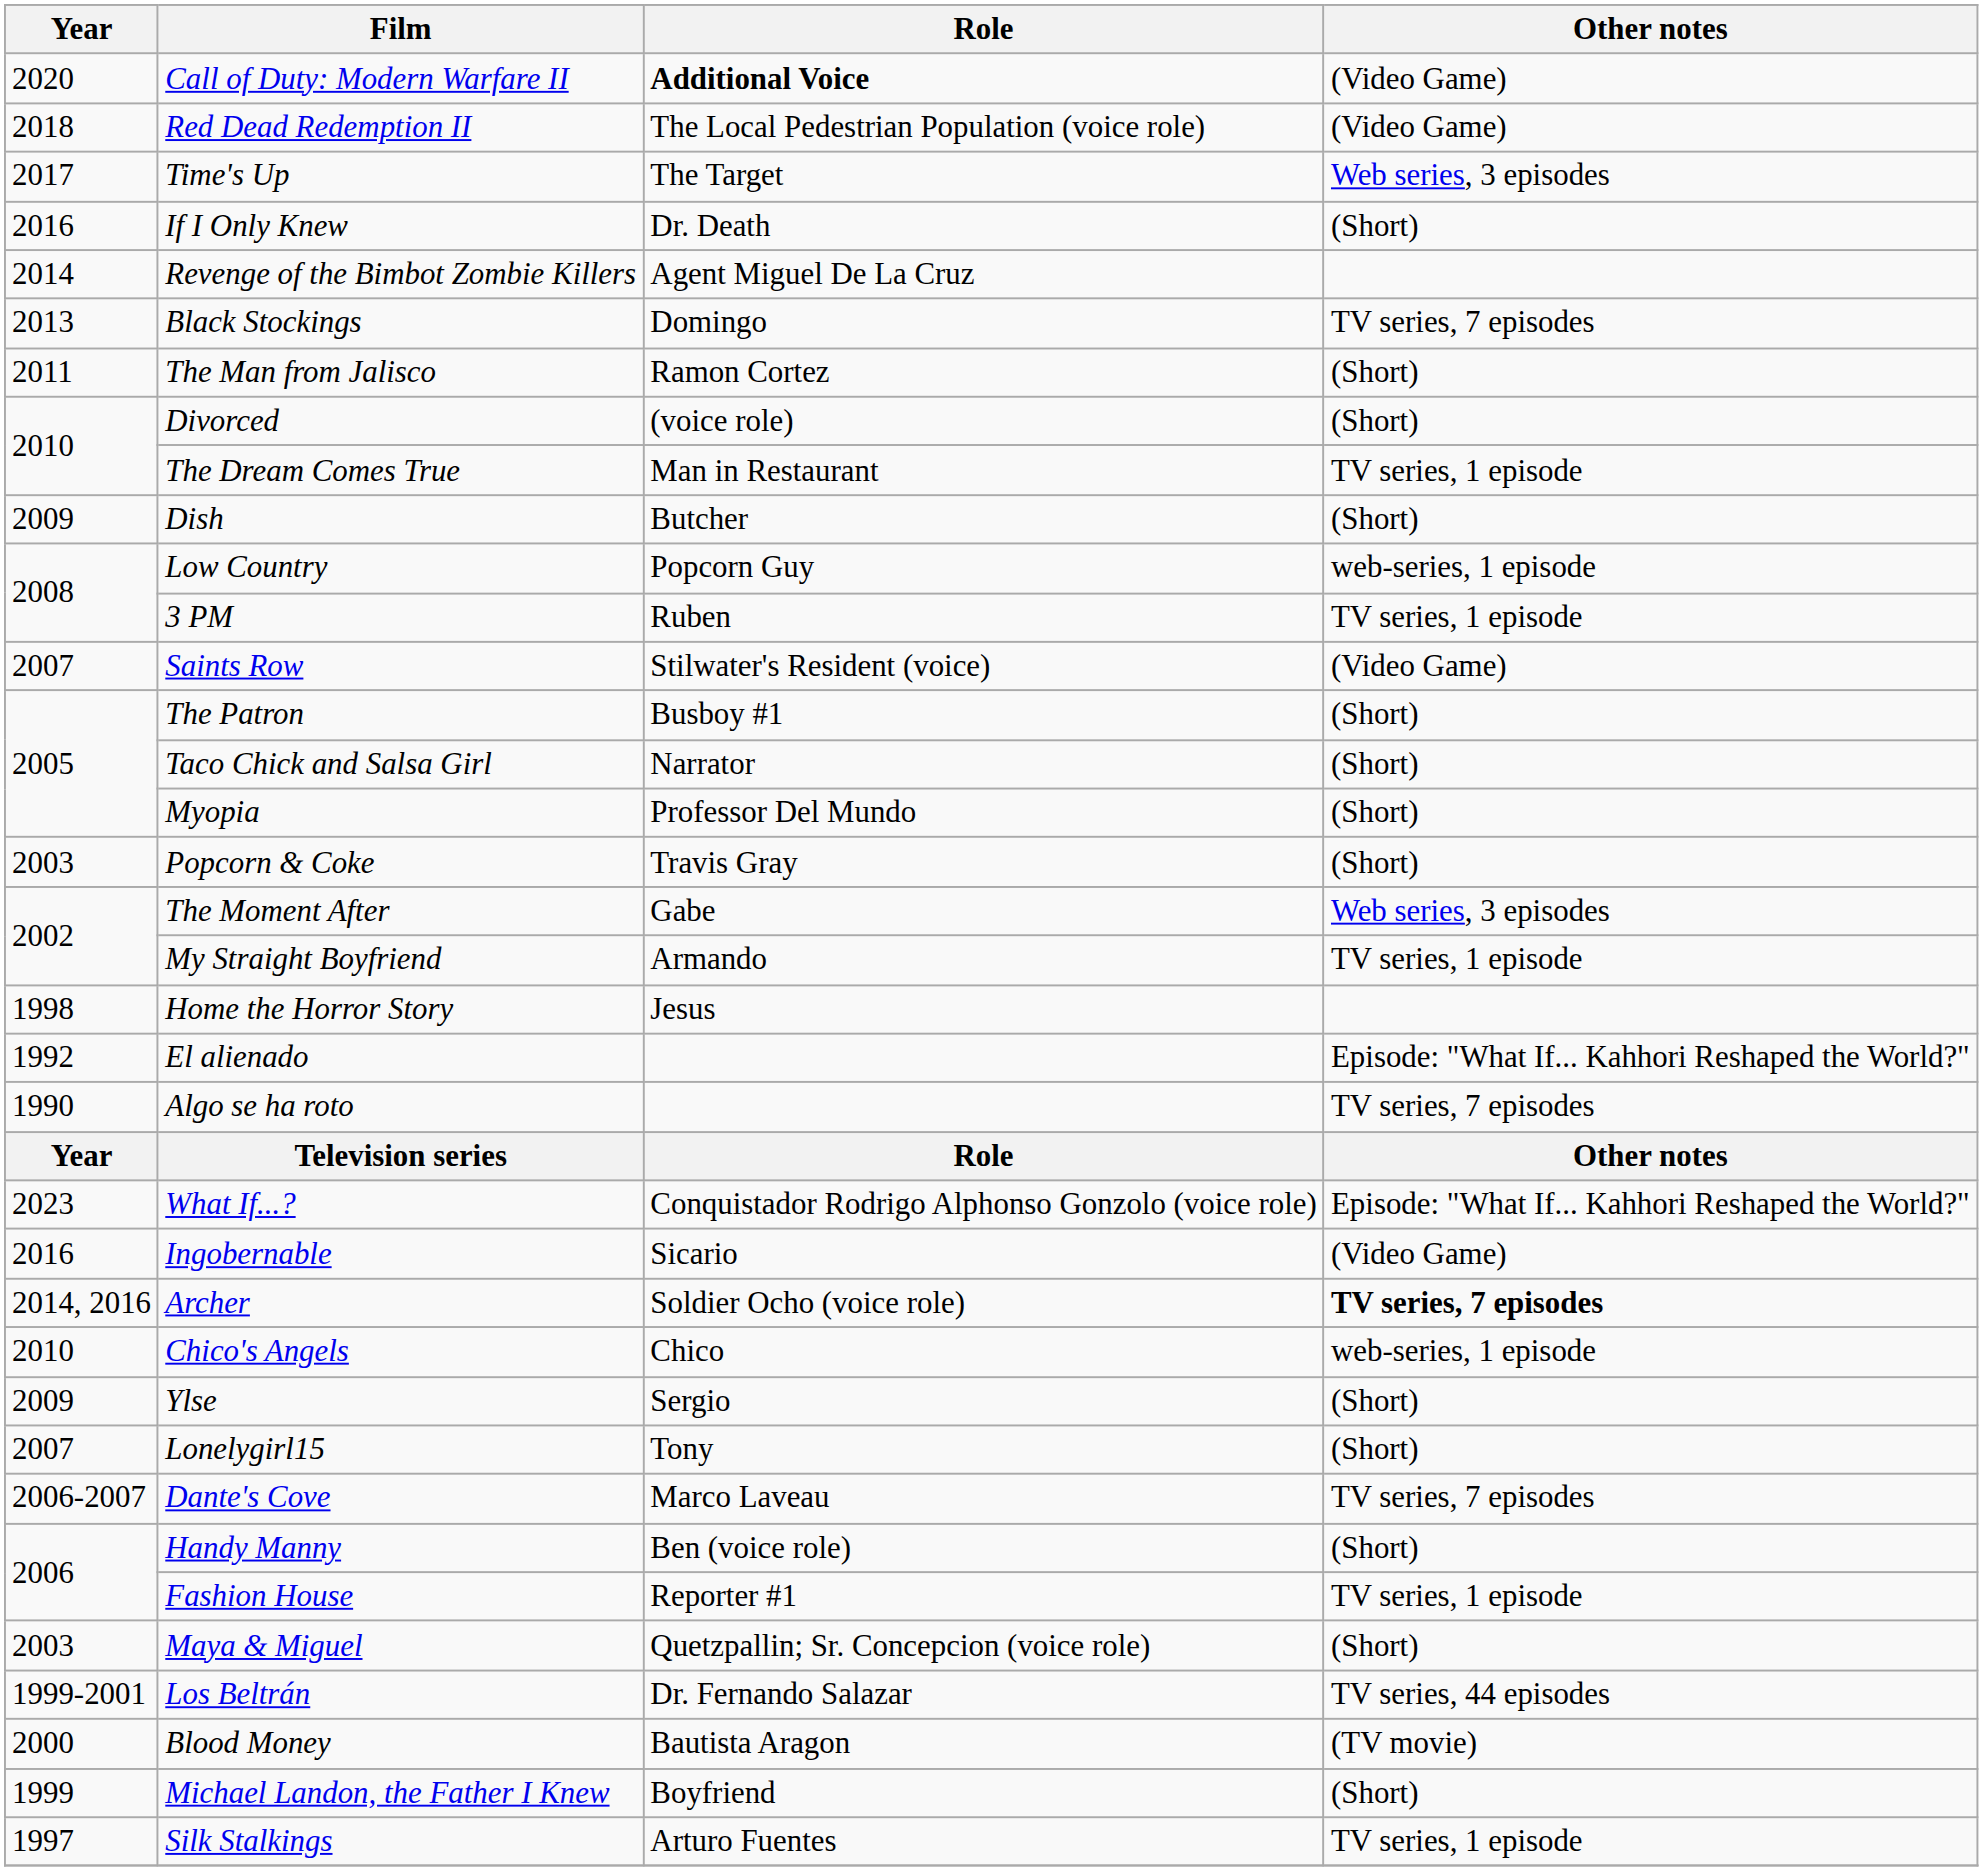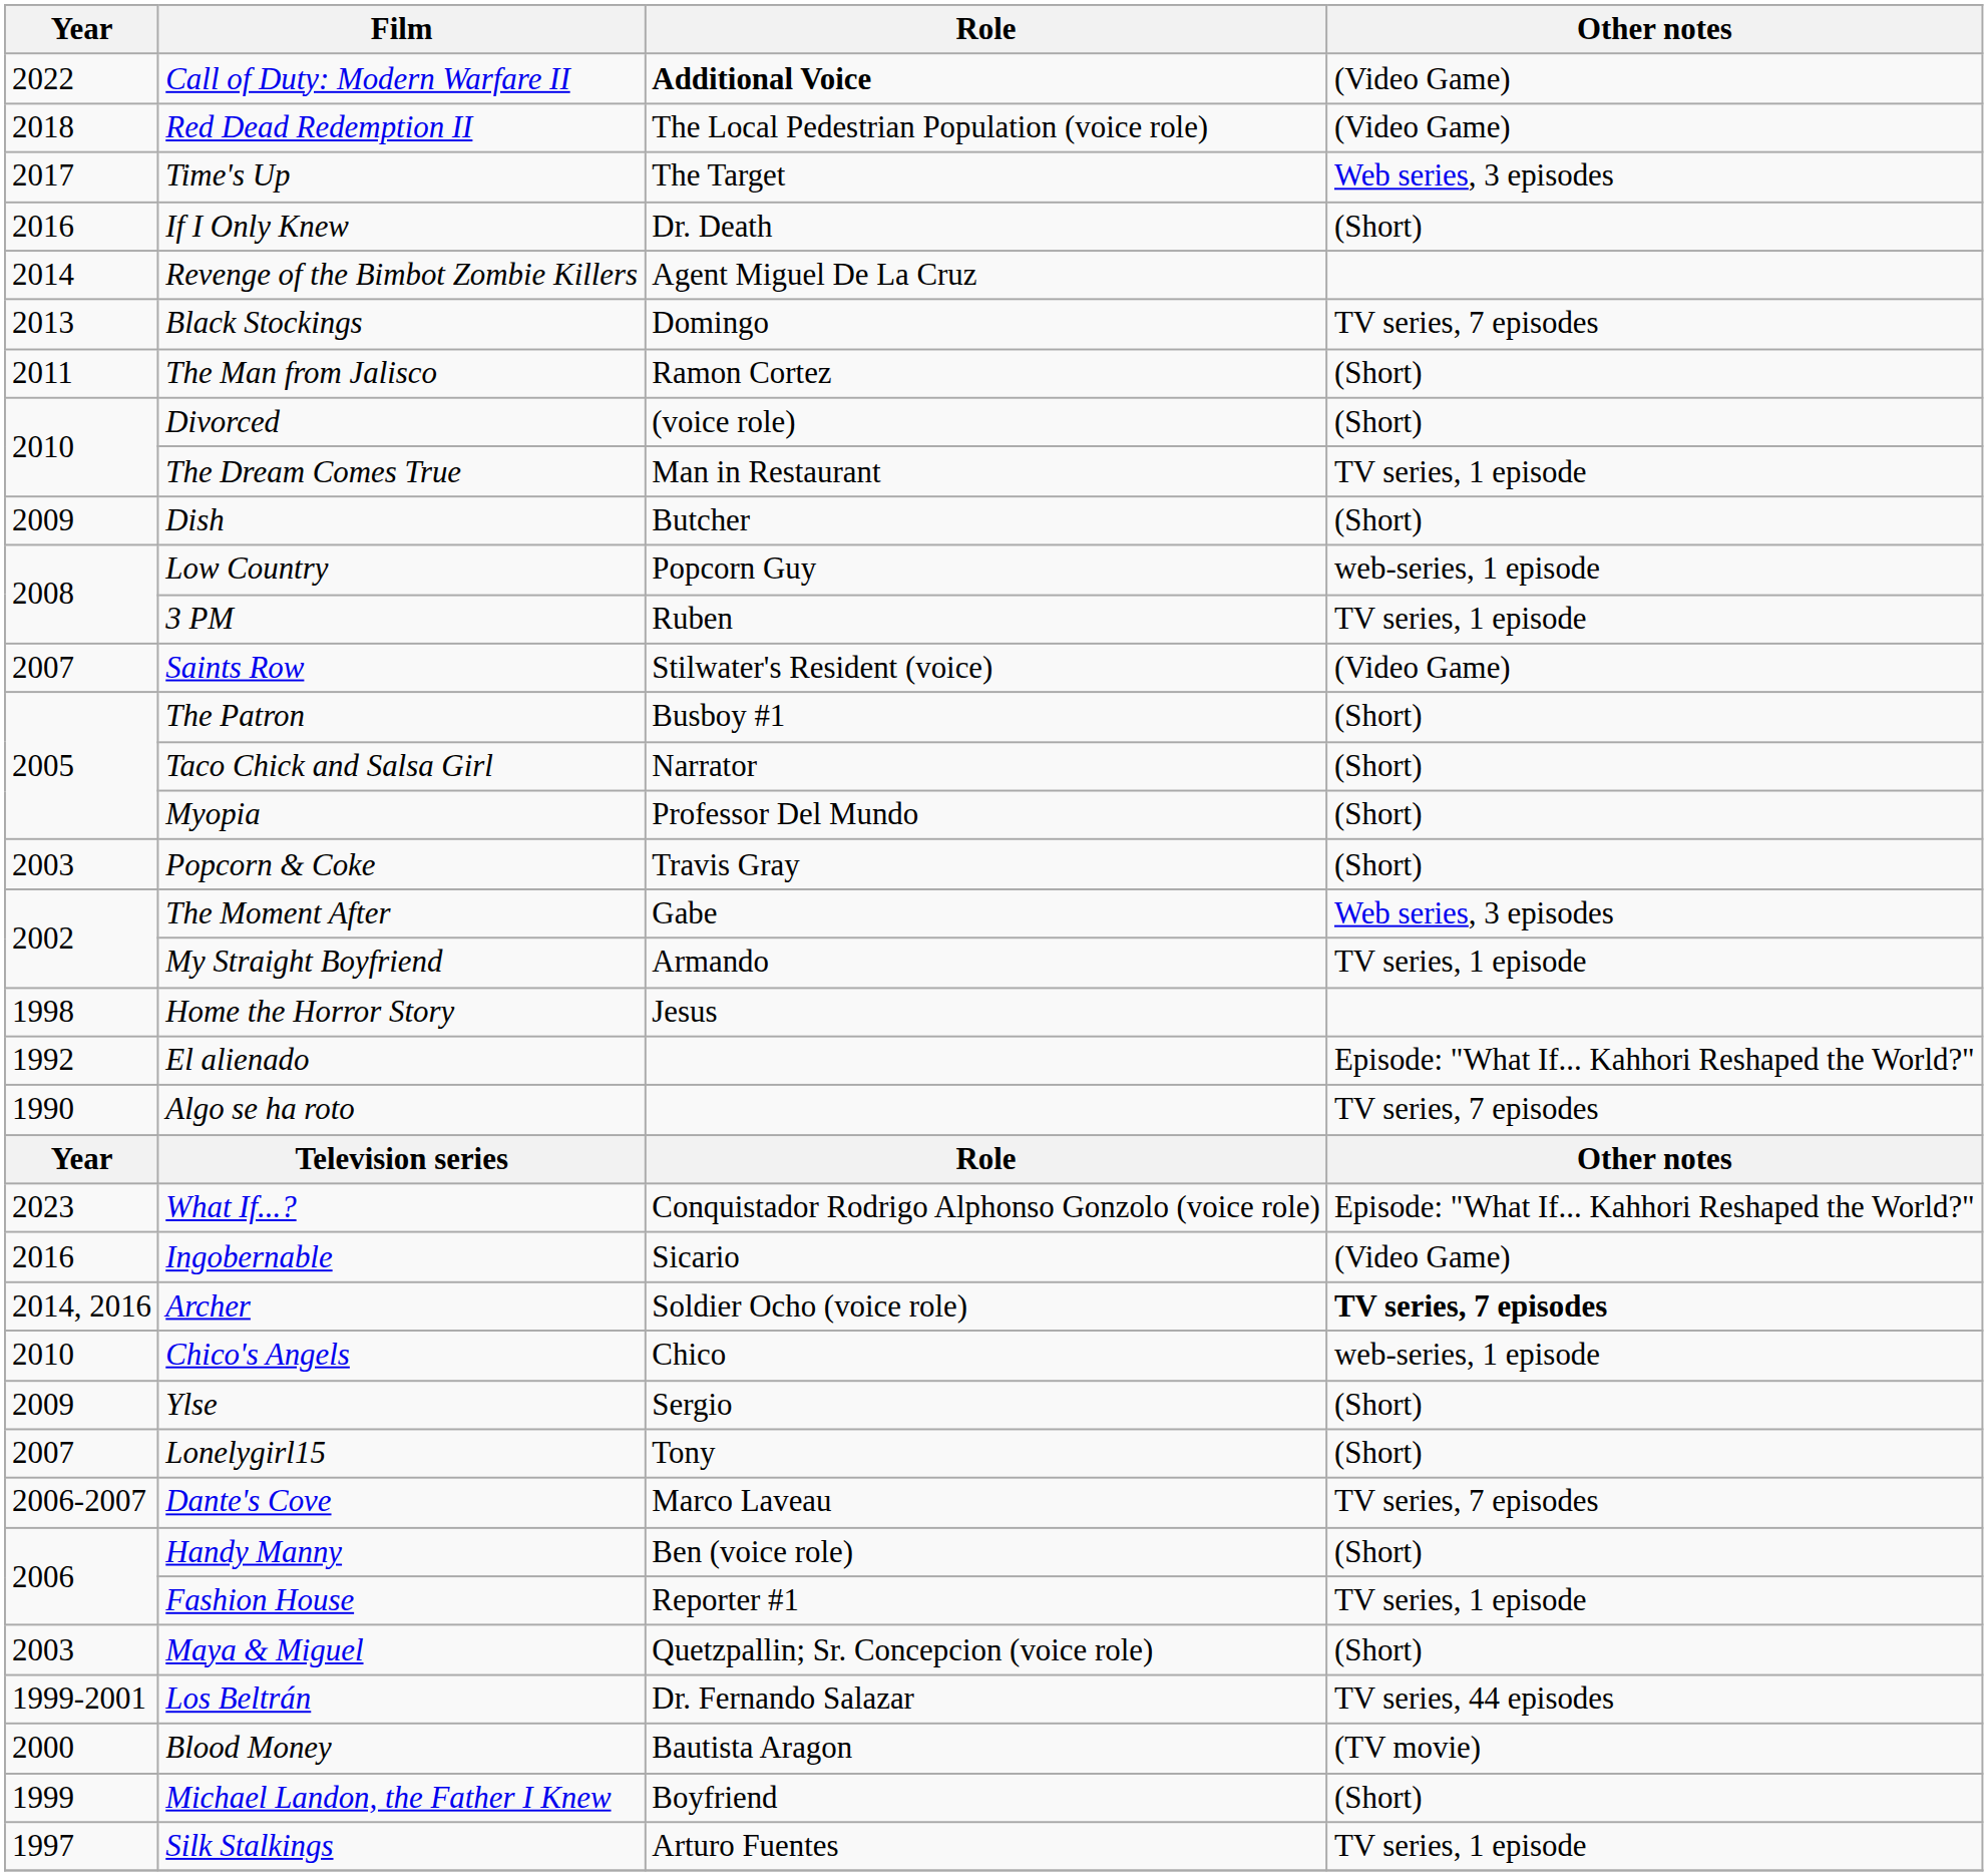Call of Duty: Modern Warfare II | Year: 2020 -> 2022
